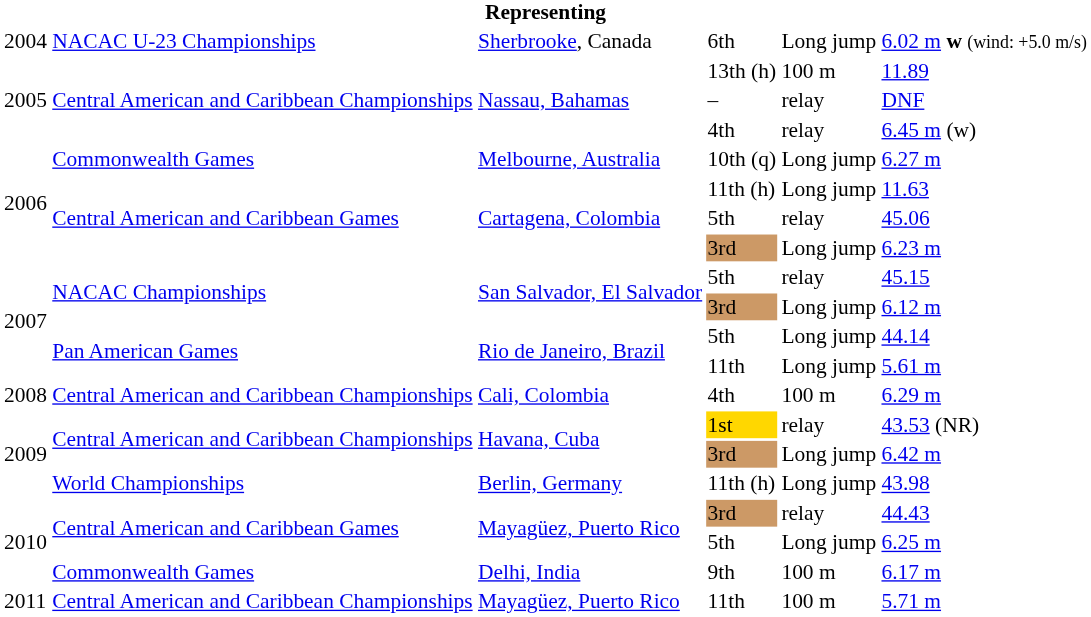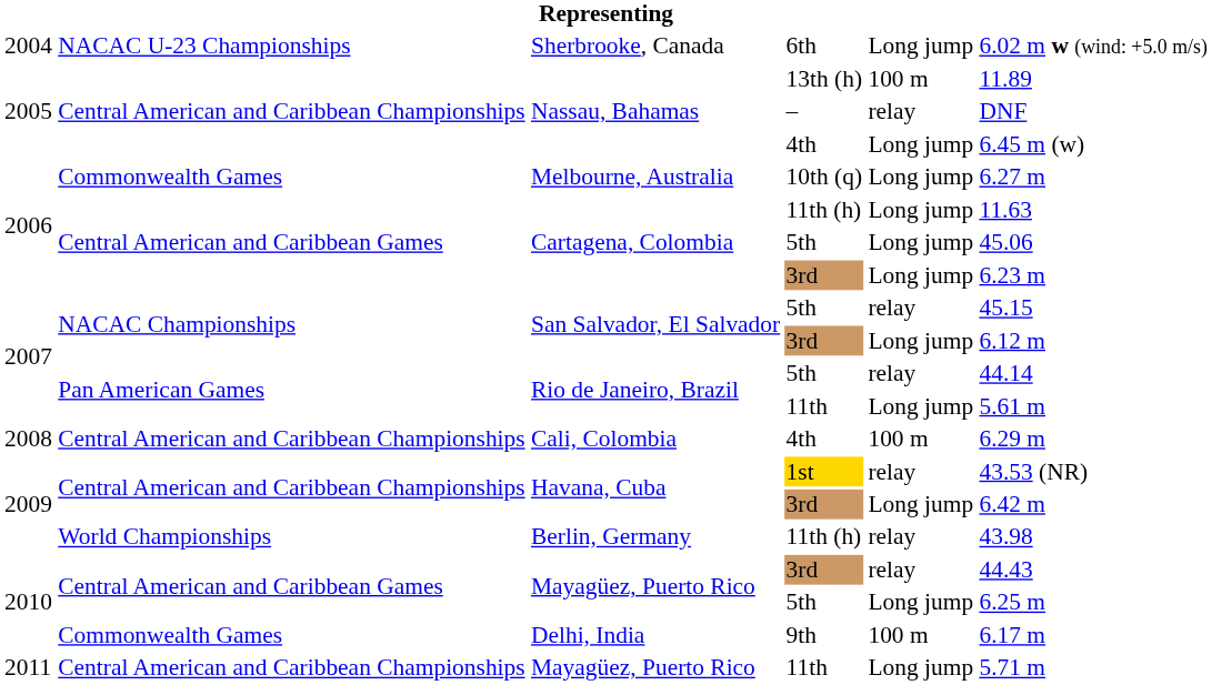Nassau, Bahamas / 4th | column 5: relay -> Long jump
Cartagena, Colombia / 5th | column 5: relay -> Long jump
Rio de Janeiro, Brazil / 5th | column 5: Long jump -> relay
Berlin, Germany | column 5: Long jump -> relay
Mayagüez, Puerto Rico / 11th | column 5: 100 m -> Long jump
